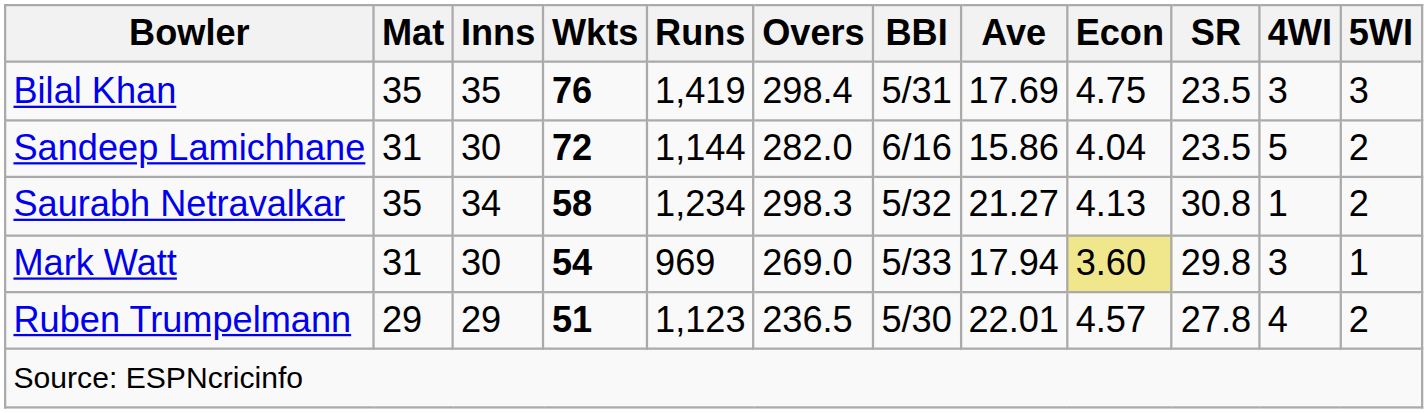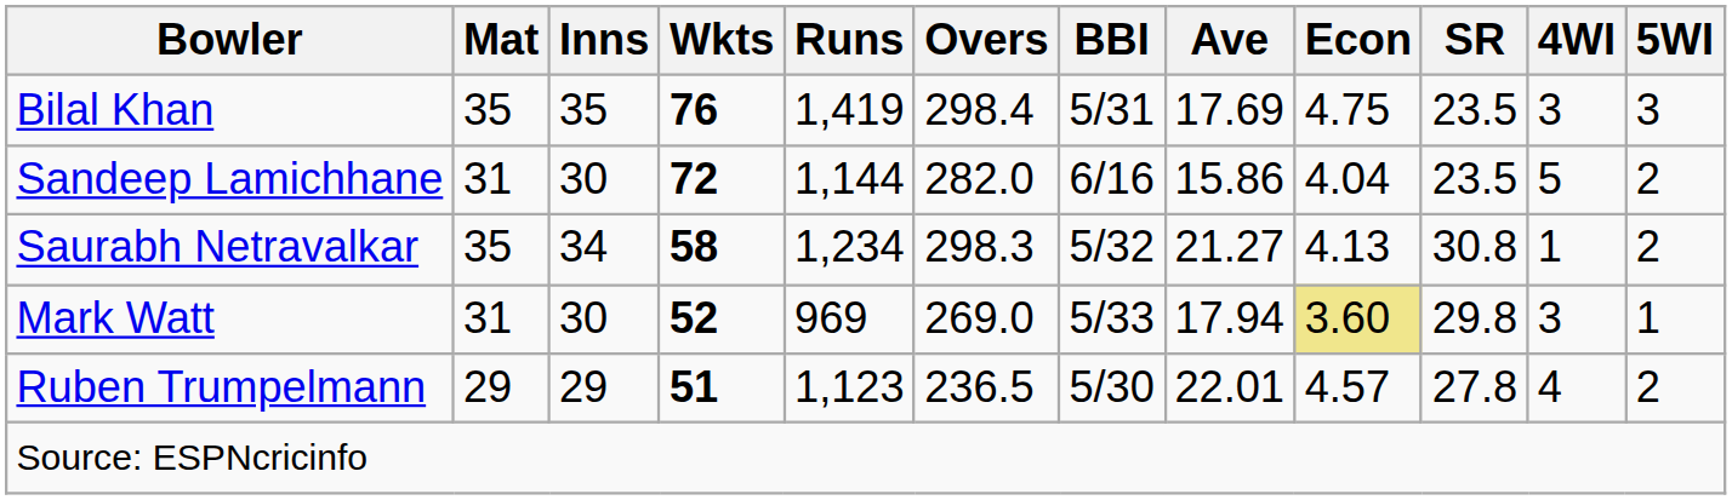Mark Watt | Wkts: 54 -> 52
